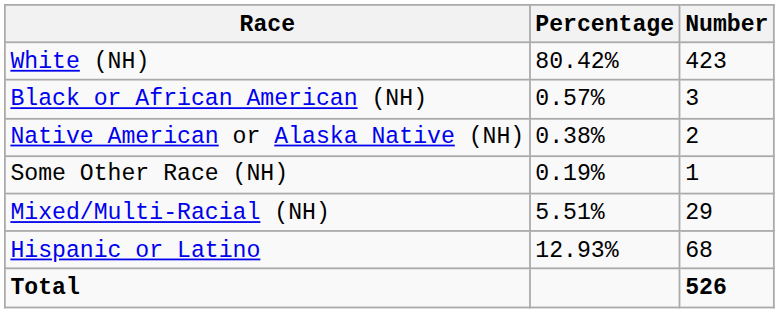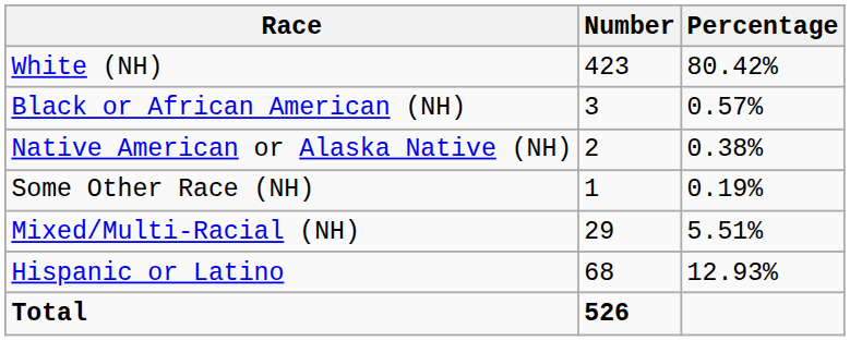columns swapped: Number <-> Percentage
